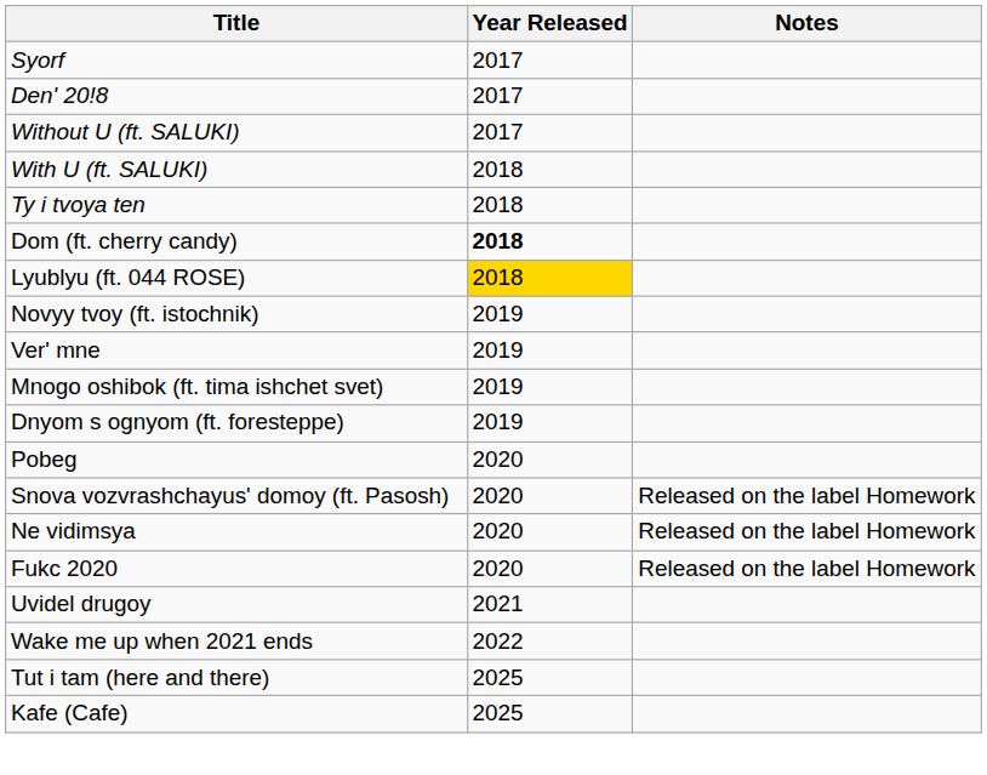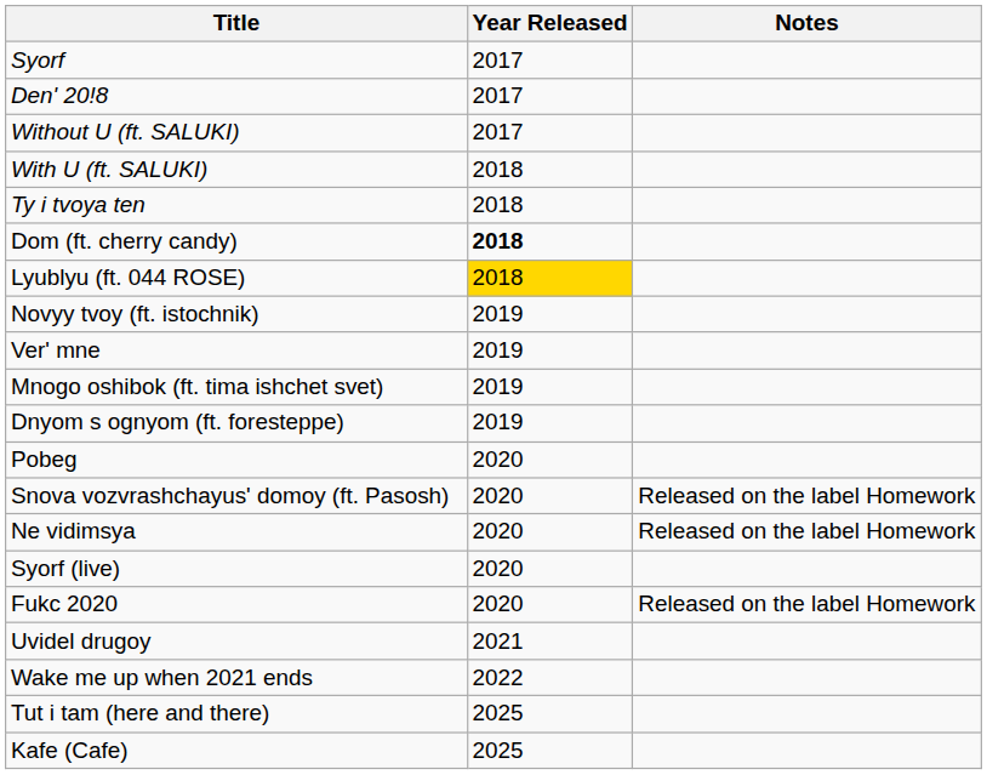+ row: Syorf (live) | 2020
